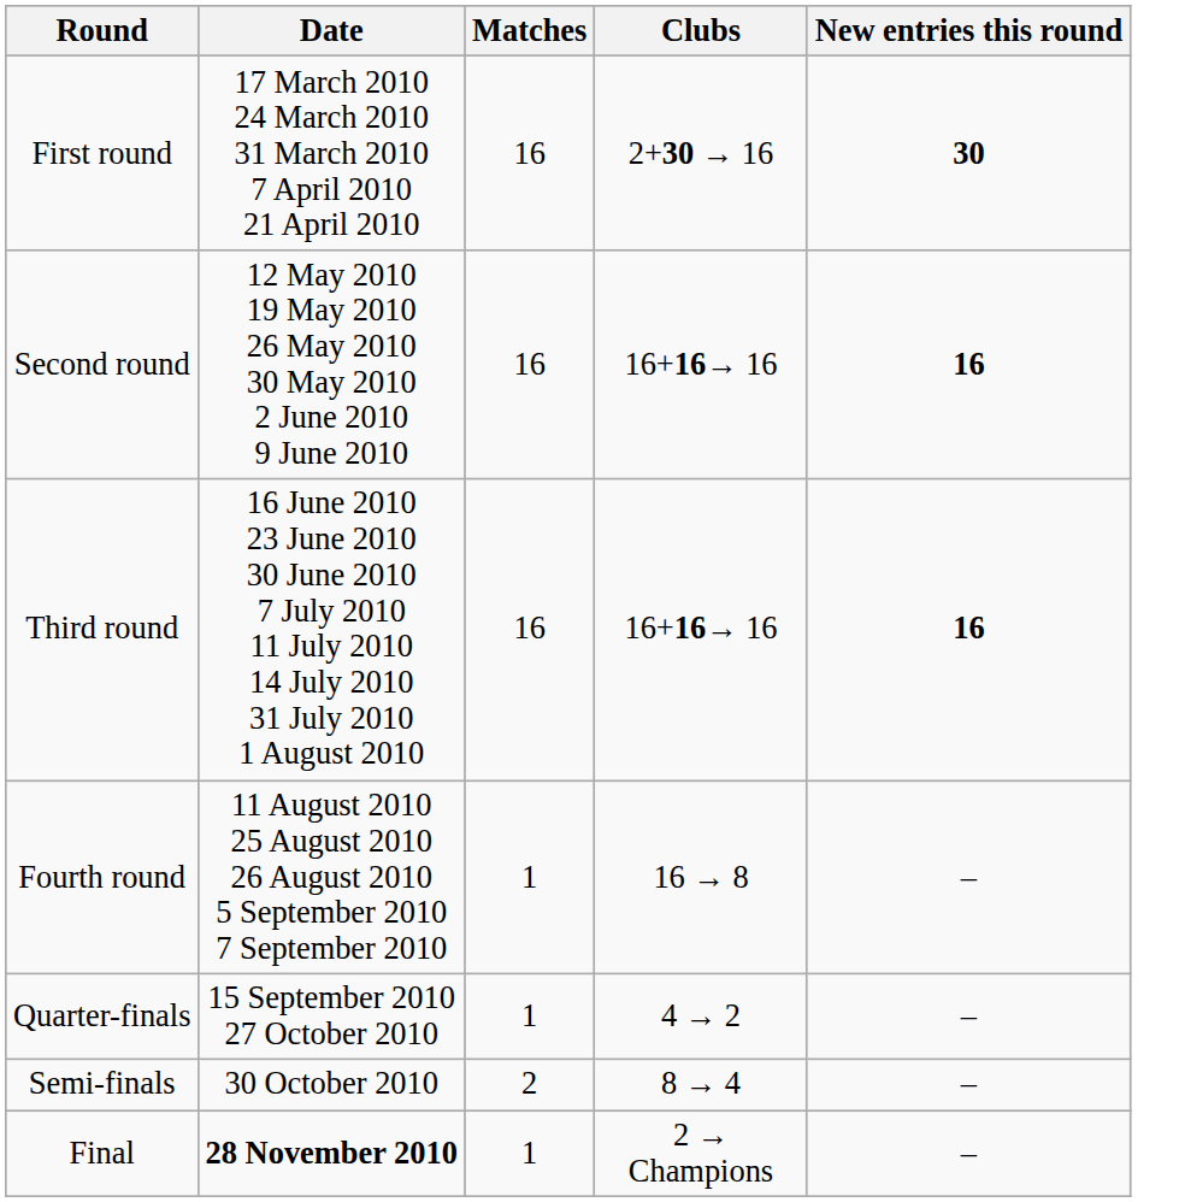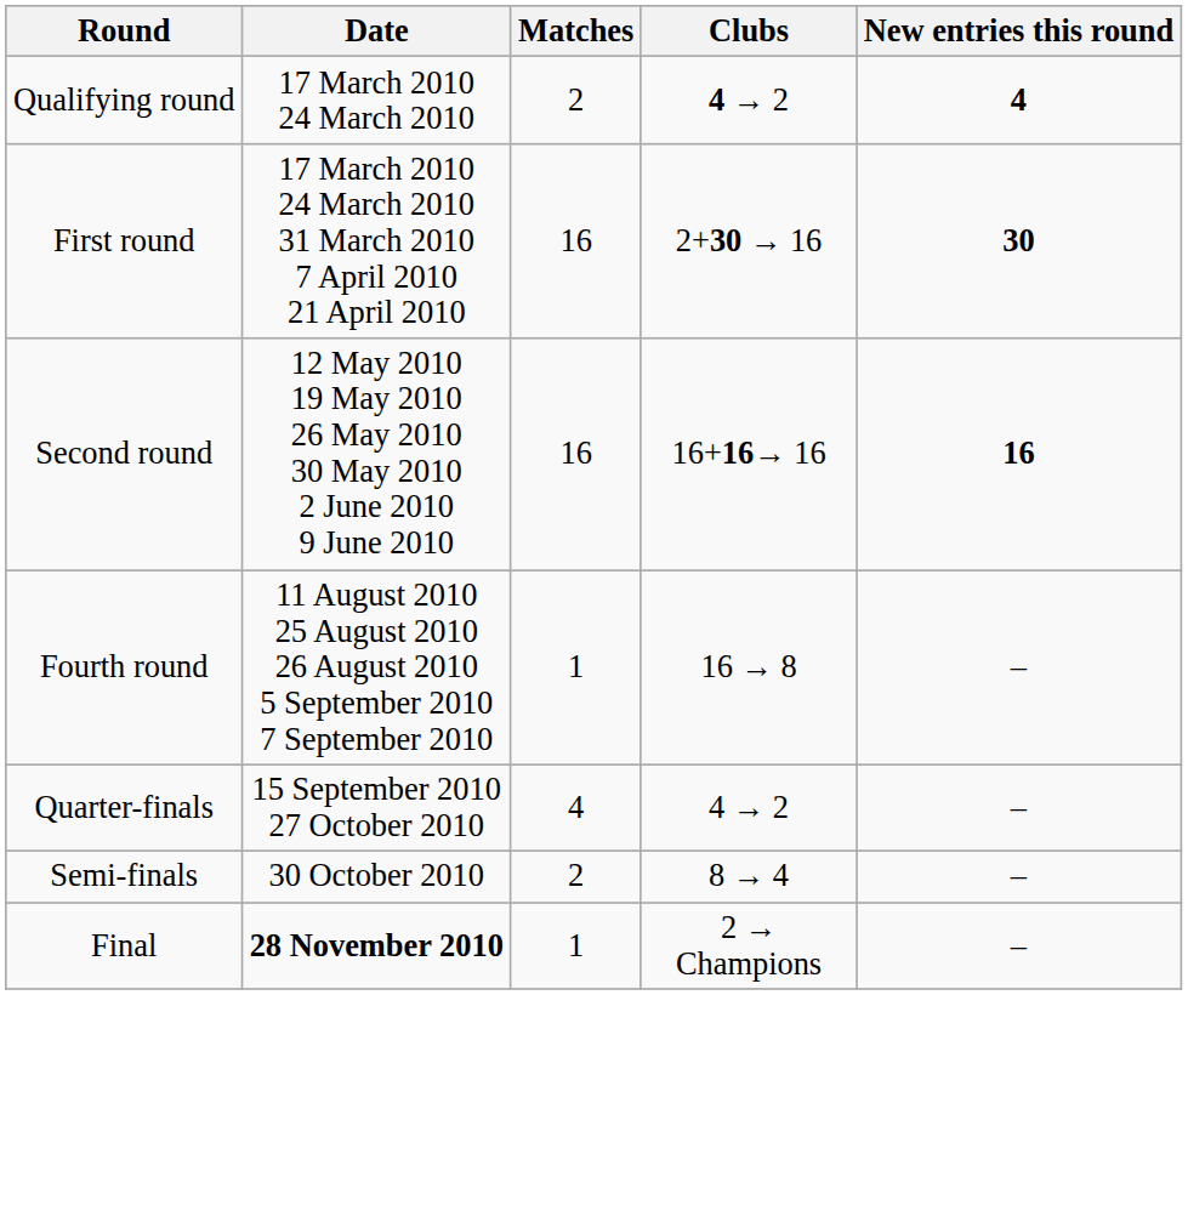+ row: Qualifying round | 17 March 2010 24 March 2010 | 2 | 4 → 2 | 4
- row: Third round | 16 June 2010 23 June 2010 30 June 2010 7 July 2010 11 July 2010 14 July 2010 31 July 2010 1 August 2010 | 16 | 16+16→ 16 | 16
Quarter-finals | Matches: 1 -> 4
